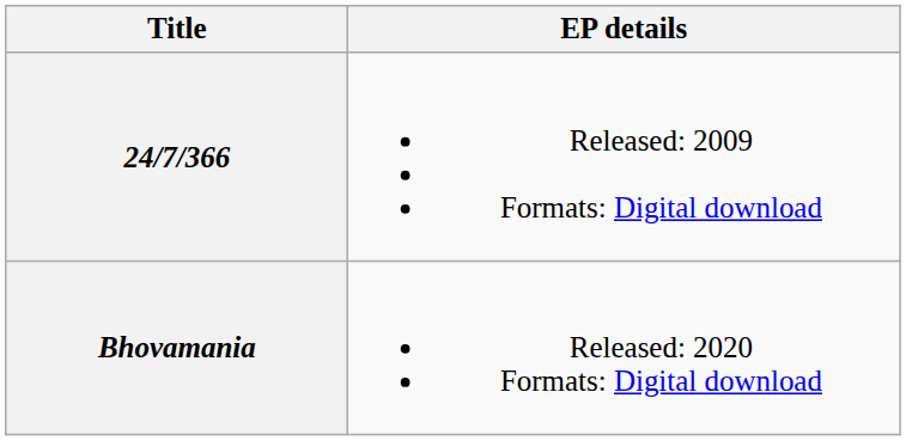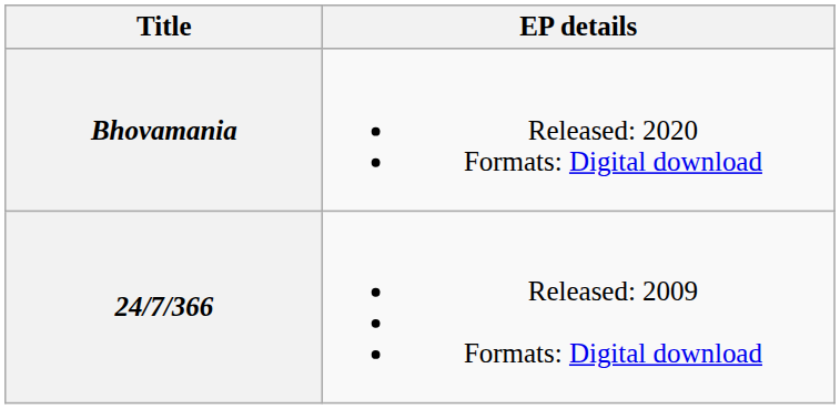rows swapped: 24/7/366 <-> Bhovamania
